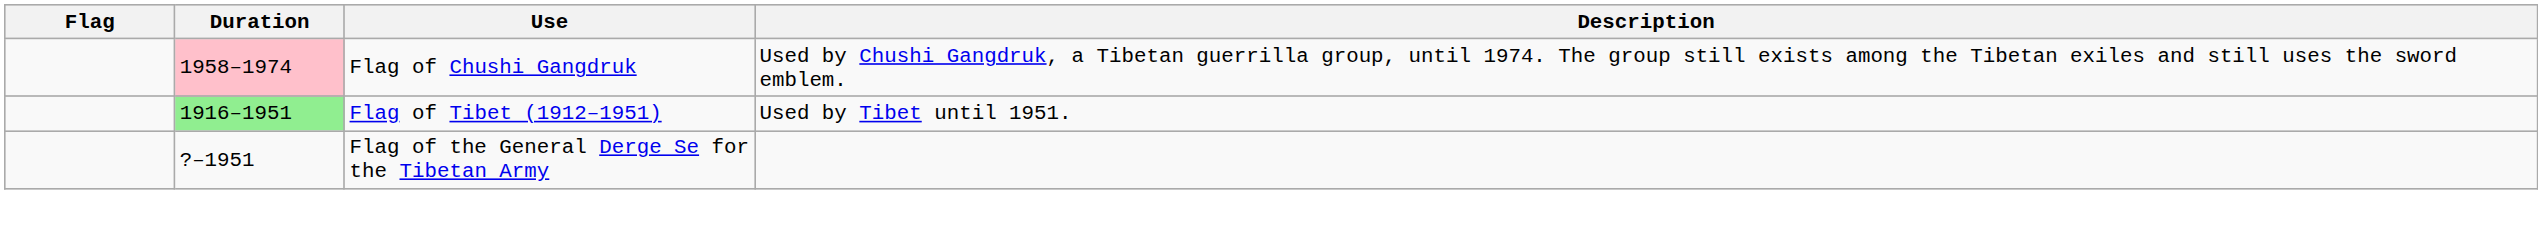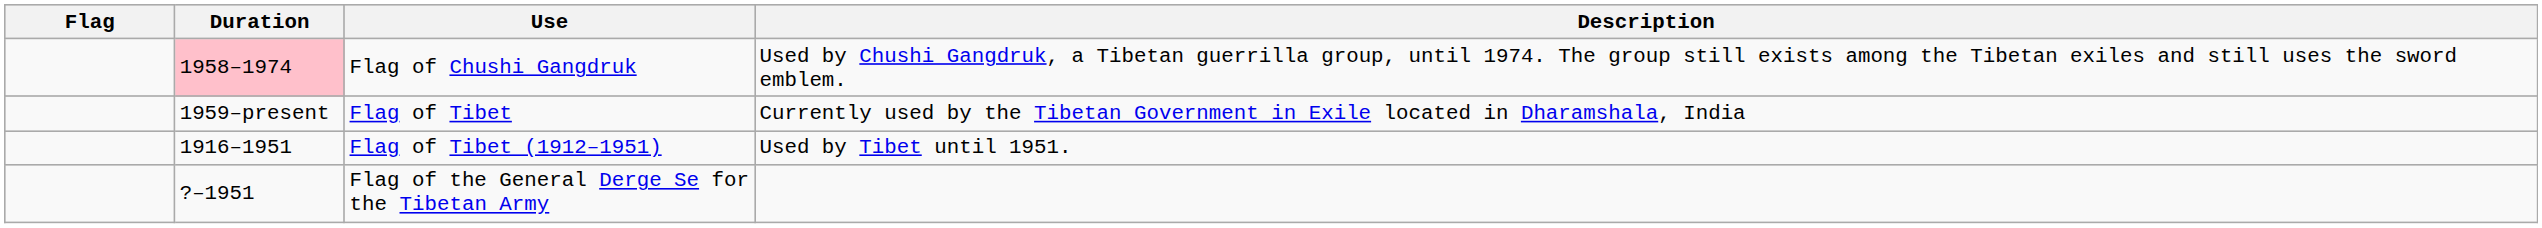+ row: 1959–present | Flag of Tibet | Currently used by the Tibetan Government in Exile located in Dharamshala, India
Flag of Tibet (1912–1951) | Duration: lightgreen background -> no background
